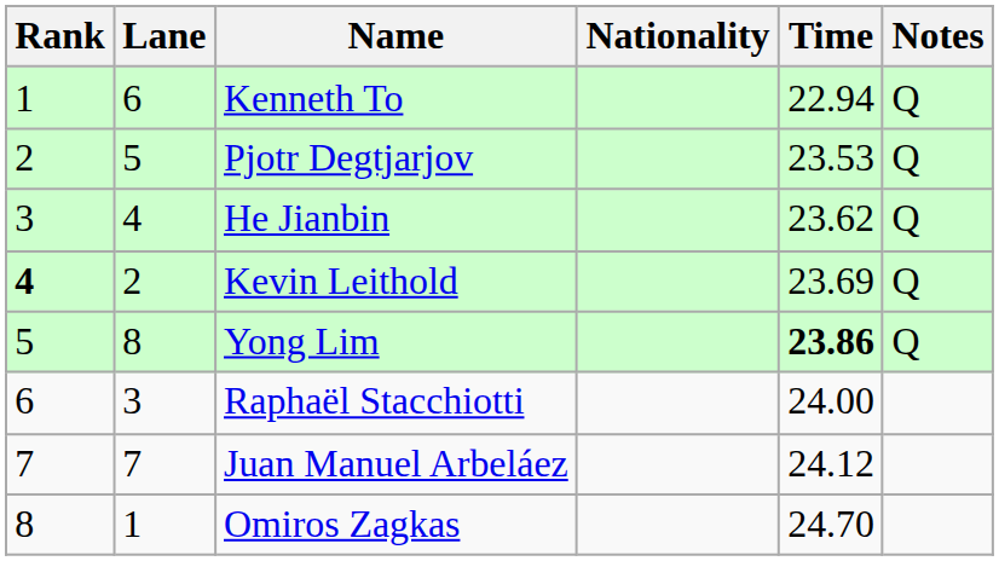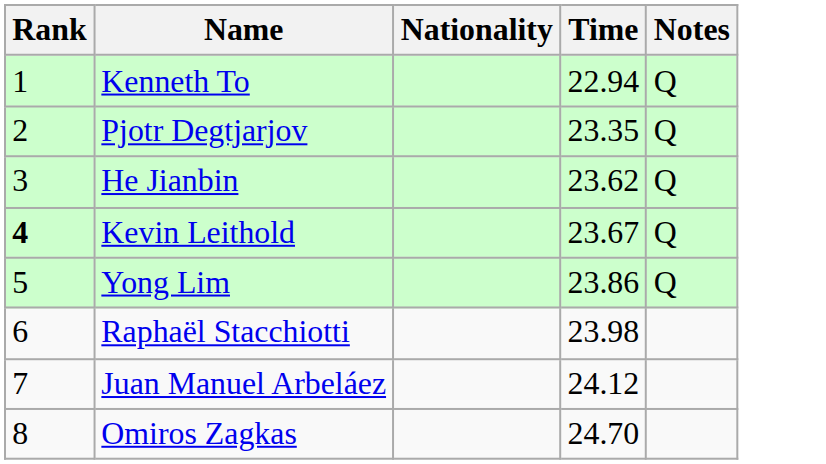- column: Lane | 6 | 5 | 4 | 2 | 8 | 3 | 7 | 1
Pjotr Degtjarjov | Time: 23.53 -> 23.35
Kevin Leithold | Time: 23.69 -> 23.67
Yong Lim | Time: bold -> normal
Raphaël Stacchiotti | Time: 24.00 -> 23.98
